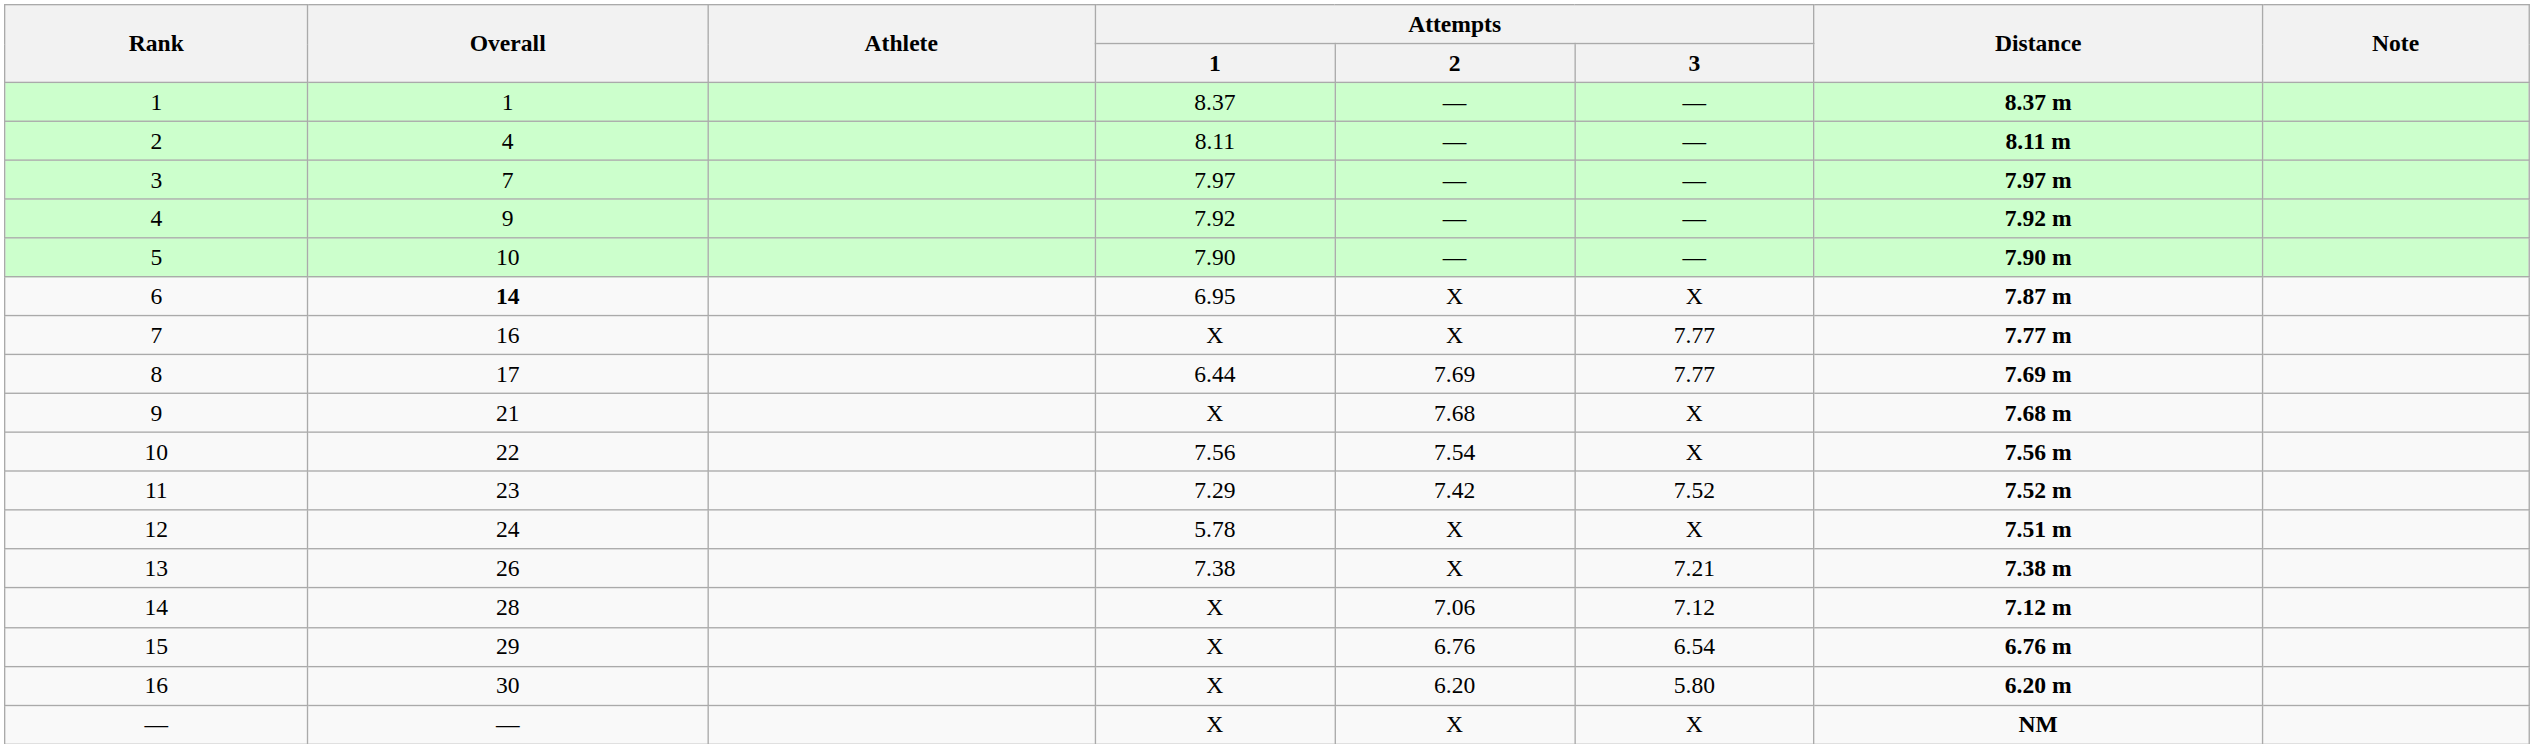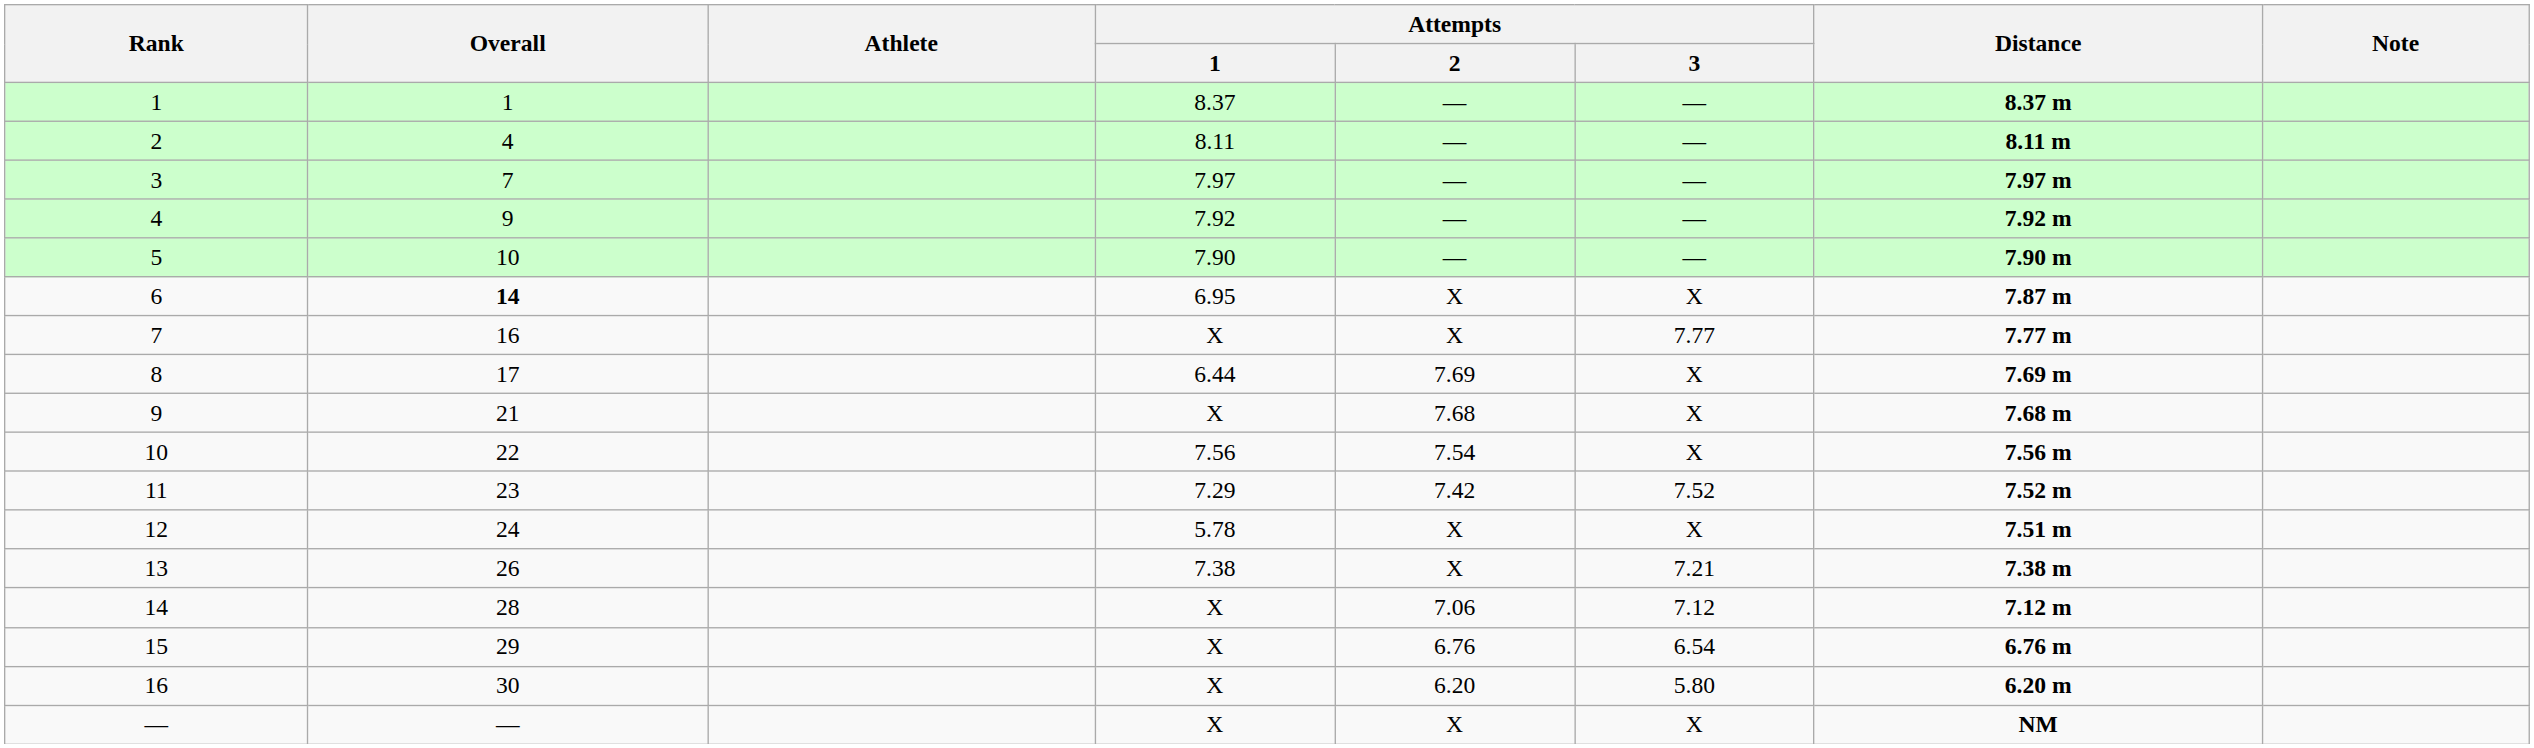8 | Attempts / 3: 7.77 -> X
